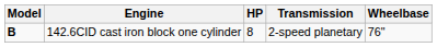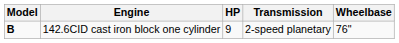142.6CID cast iron block one cylinder | HP: 8 -> 9
